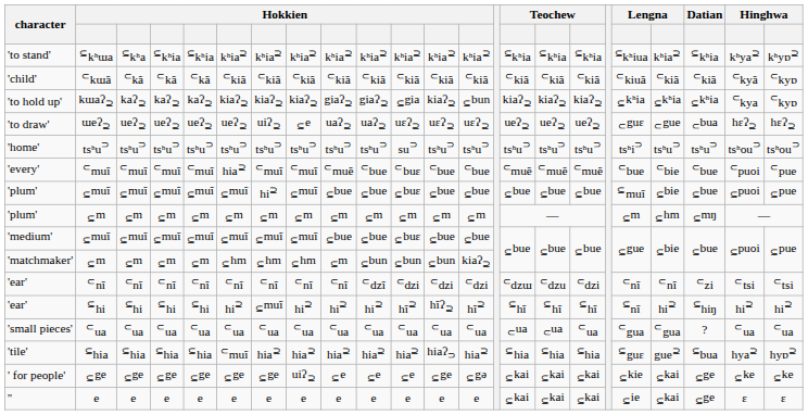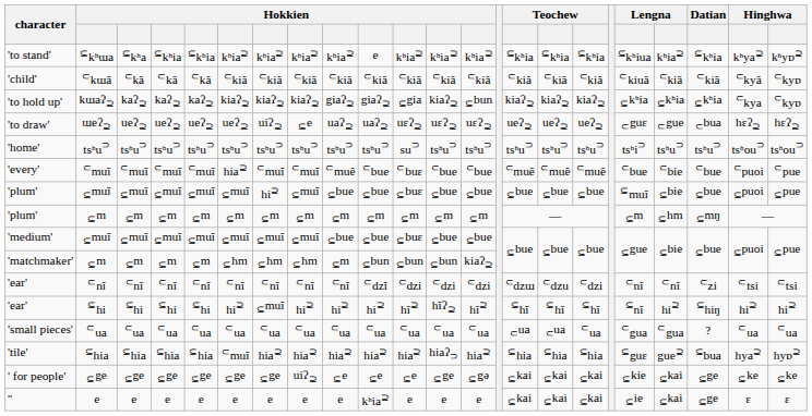'to stand' | column 10: kʰia⊇ -> e
'' | column 10: e -> kʰia⊇
